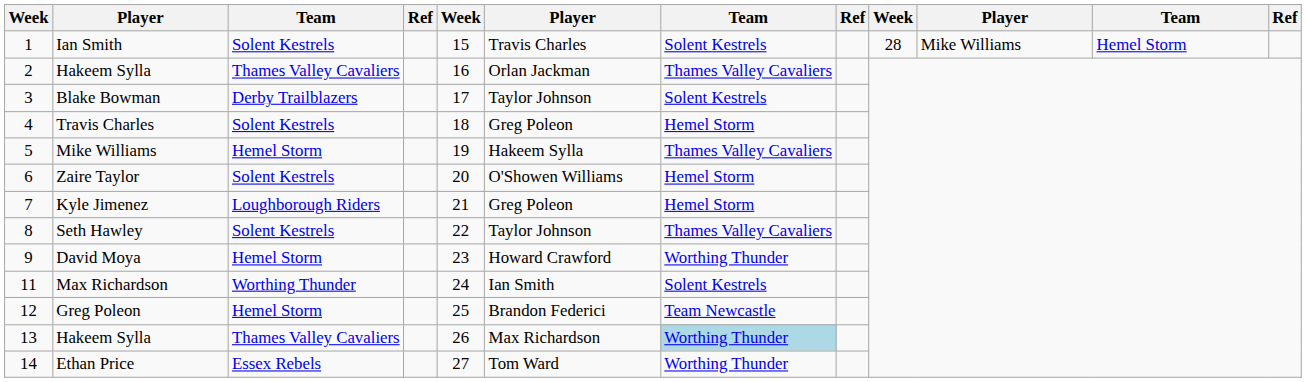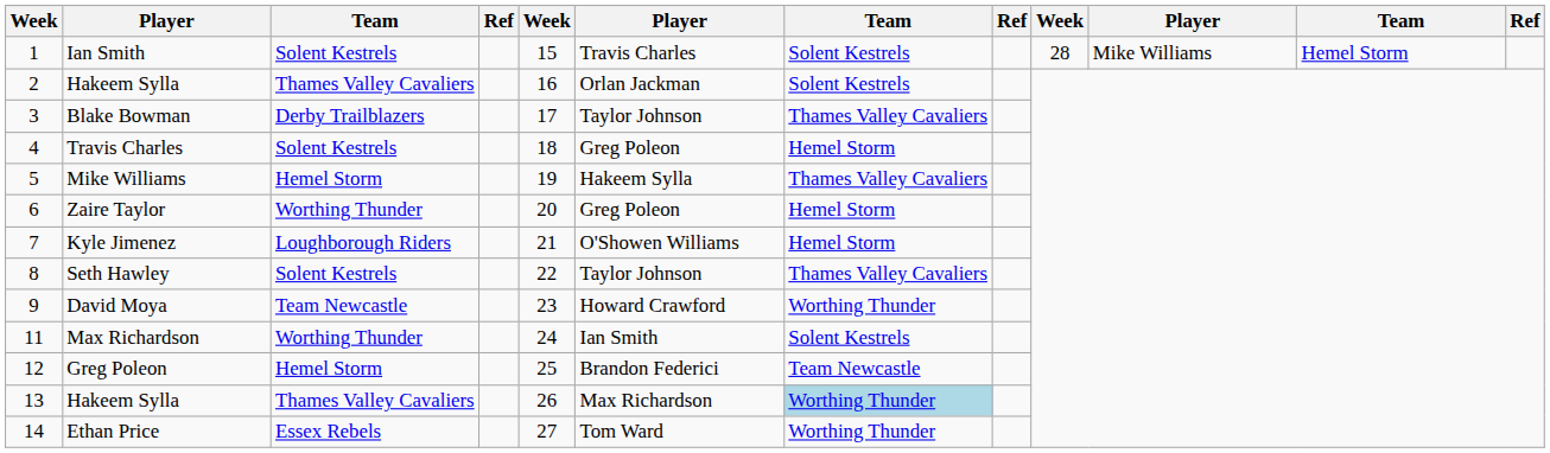2 / Hakeem Sylla | column 7: Thames Valley Cavaliers -> Solent Kestrels
Blake Bowman | column 7: Solent Kestrels -> Thames Valley Cavaliers
Zaire Taylor | column 3: Solent Kestrels -> Worthing Thunder
Zaire Taylor | column 6: O'Showen Williams -> Greg Poleon
Kyle Jimenez | column 6: Greg Poleon -> O'Showen Williams
David Moya | column 3: Hemel Storm -> Team Newcastle
